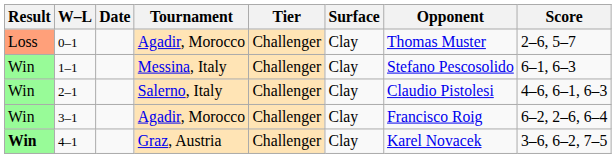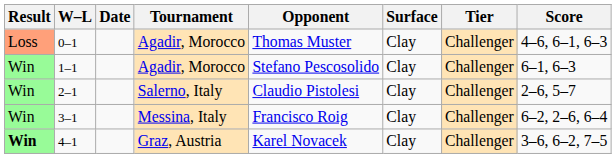columns swapped: Tier <-> Opponent
0–1 | Score: 2–6, 5–7 -> 4–6, 6–1, 6–3
1–1 | Tournament: Messina, Italy -> Agadir, Morocco
2–1 | Score: 4–6, 6–1, 6–3 -> 2–6, 5–7
3–1 | Tournament: Agadir, Morocco -> Messina, Italy
